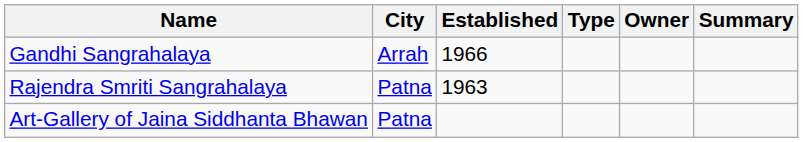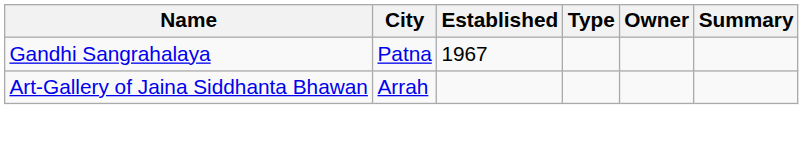Gandhi Sangrahalaya | City: Arrah -> Patna
Gandhi Sangrahalaya | Established: 1966 -> 1967
- row: Rajendra Smriti Sangrahalaya | Patna | 1963
Art-Gallery of Jaina Siddhanta Bhawan | City: Patna -> Arrah
